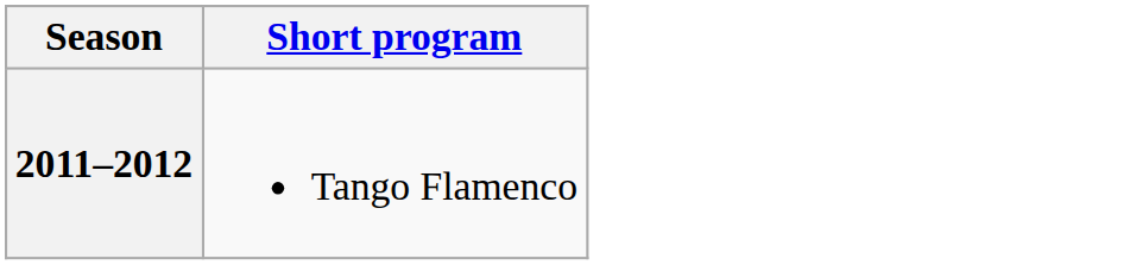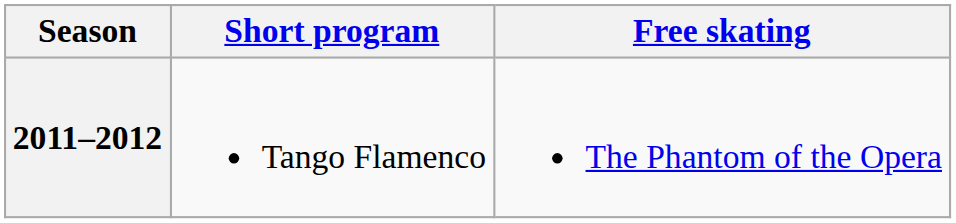+ column: Free skating | The Phantom of the Opera
